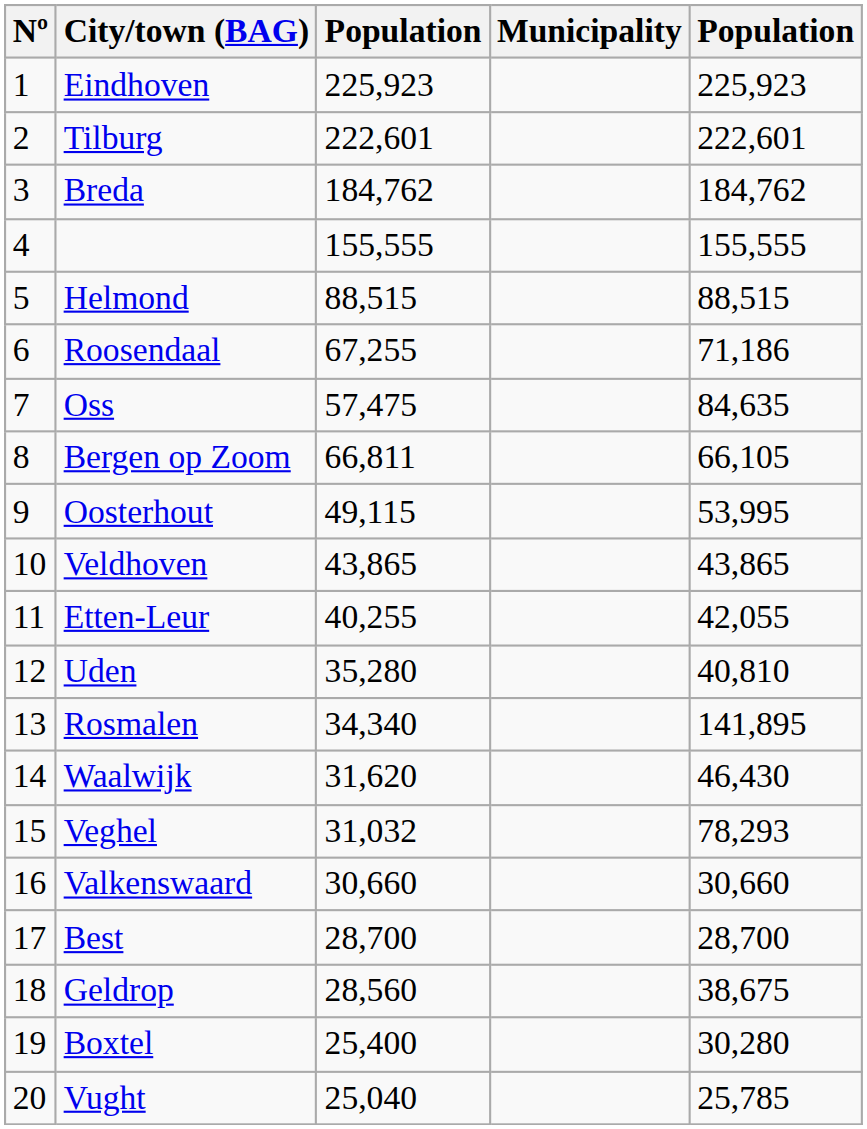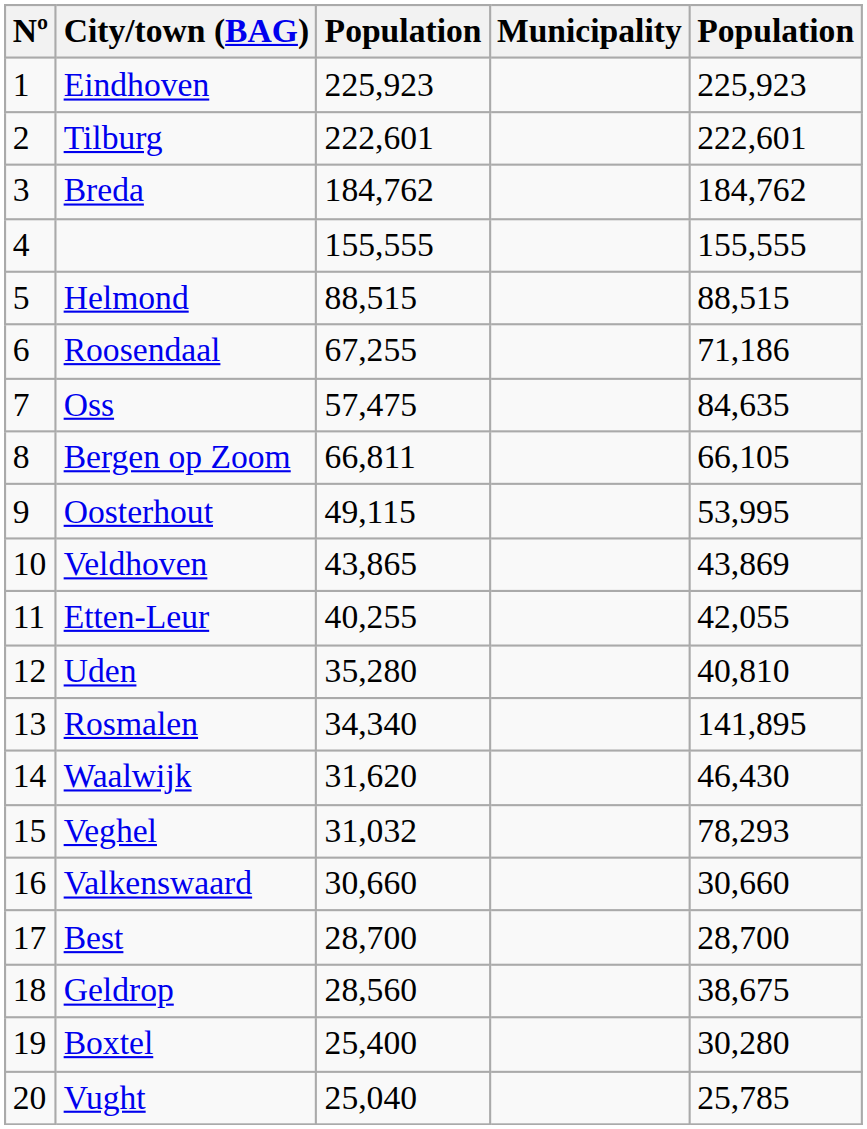Veldhoven | column 5: 43,865 -> 43,869
